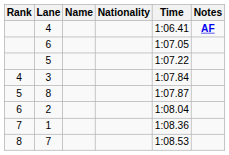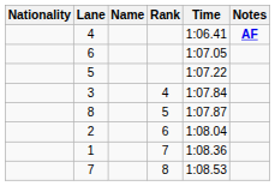columns swapped: Rank <-> Nationality
